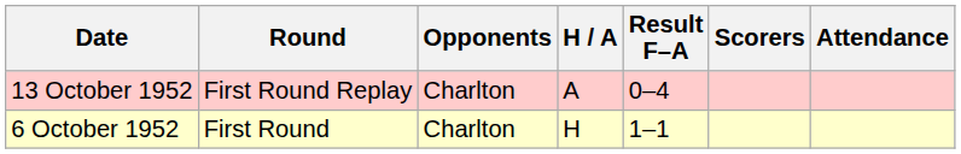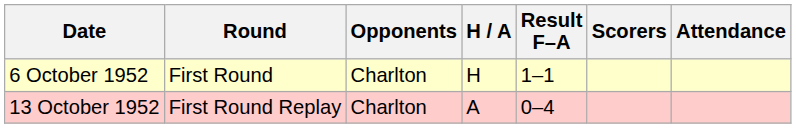rows swapped: 6 October 1952 <-> 13 October 1952
